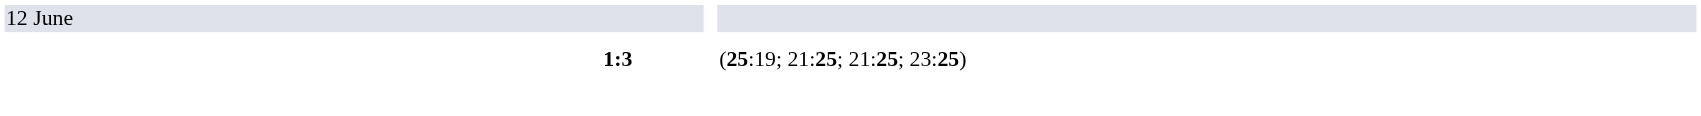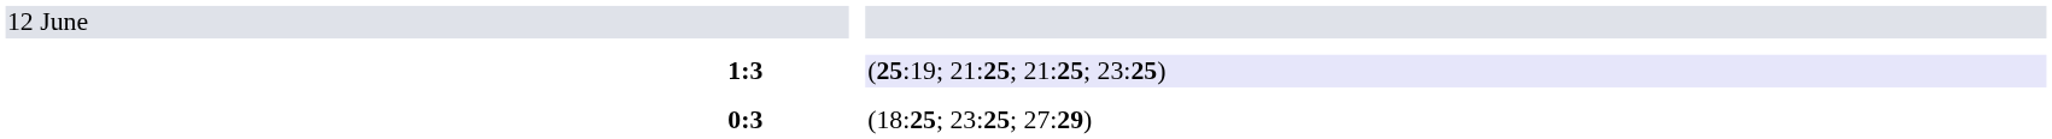1:3 | column 5: no background -> lavender background
+ row: 0:3 | (18:25; 23:25; 27:29)
